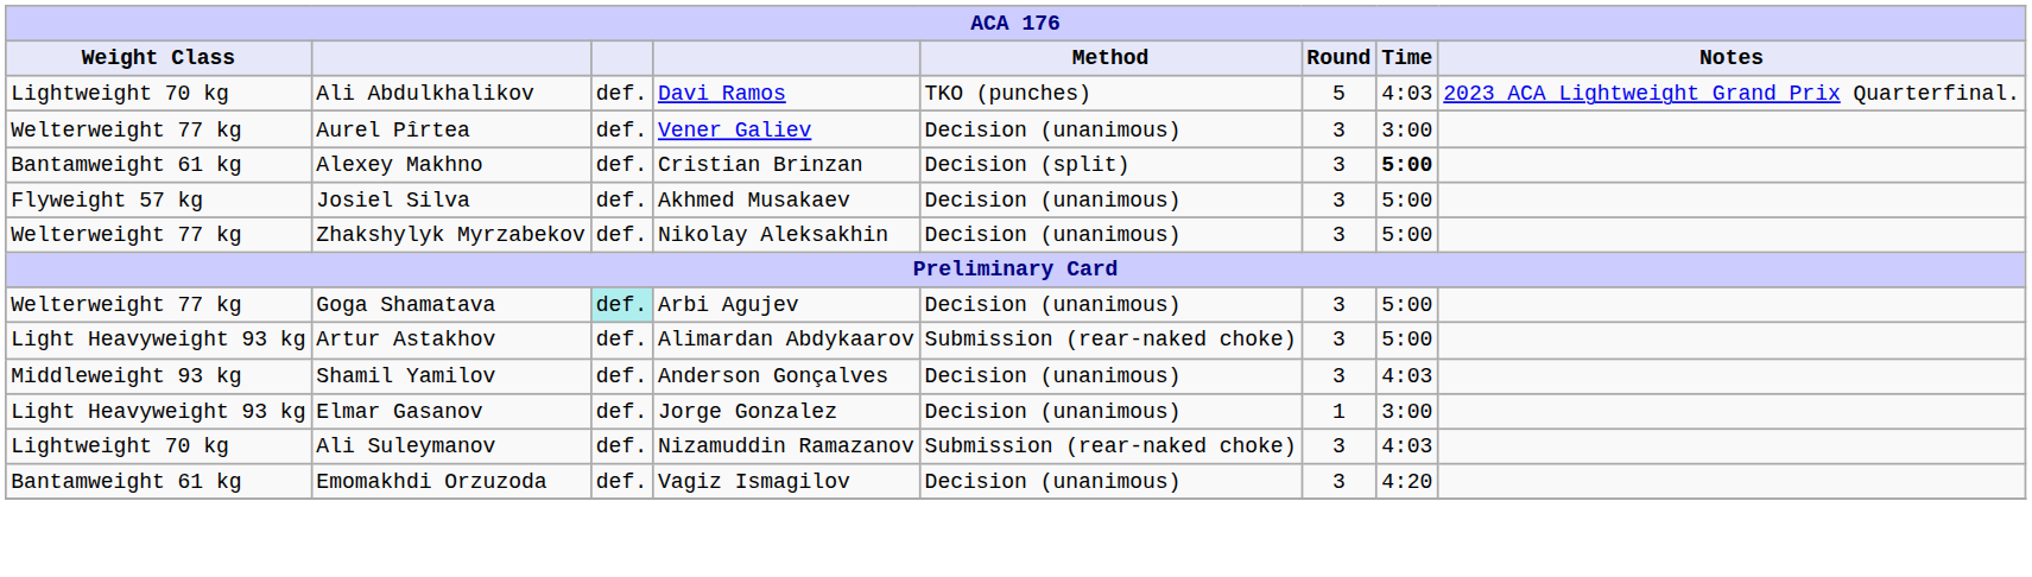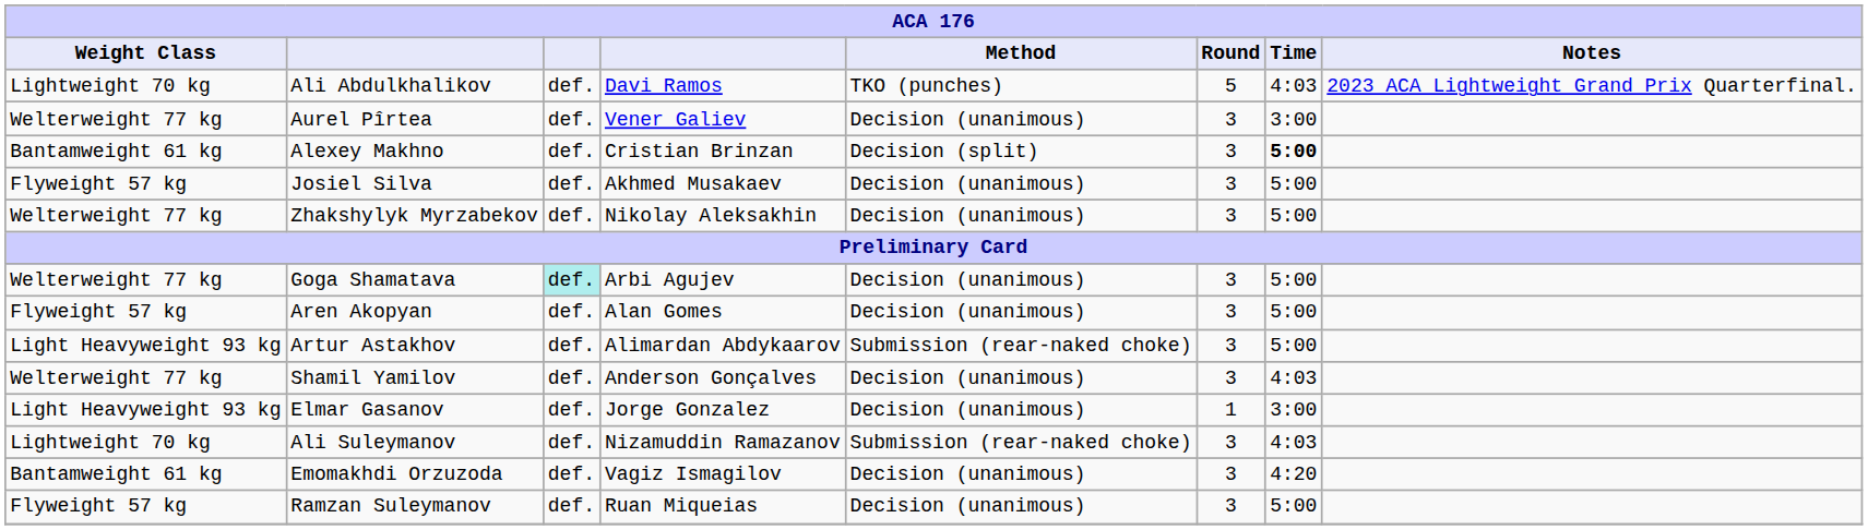+ row: Flyweight 57 kg | Aren Akopyan | def. | Alan Gomes | Decision (unanimous) | 3 | 5:00
Shamil Yamilov | Weight Class: Middleweight 93 kg -> Welterweight 77 kg
+ row: Flyweight 57 kg | Ramzan Suleymanov | def. | Ruan Miqueias | Decision (unanimous) | 3 | 5:00
